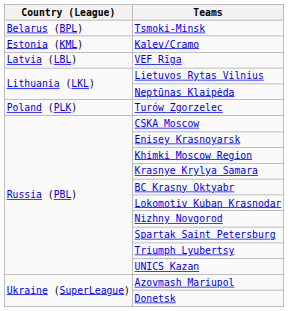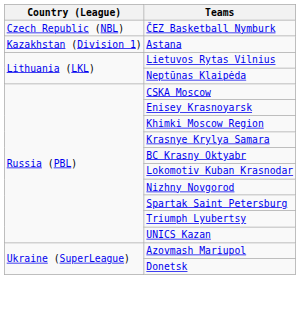- row: Belarus (BPL) | Tsmoki-Minsk
+ row: Czech Republic (NBL) | ČEZ Basketball Nymburk
- row: Estonia (KML) | Kalev/Cramo
+ row: Kazakhstan (Division 1) | Astana
- row: Latvia (LBL) | VEF Rīga
- row: Poland (PLK) | Turów Zgorzelec
